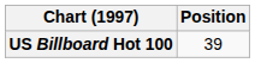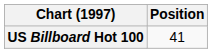US Billboard Hot 100 | Position: 39 -> 41
